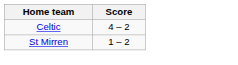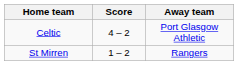+ column: Away team | Port Glasgow Athletic | Rangers
